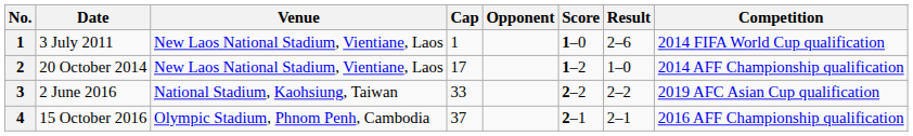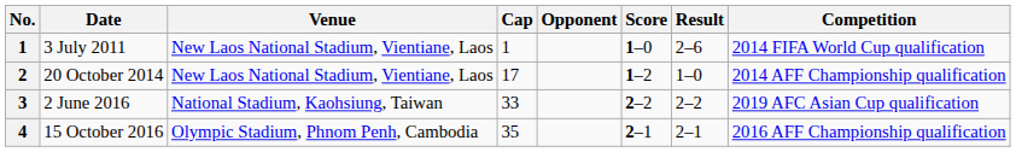15 October 2016 | Cap: 37 -> 35
